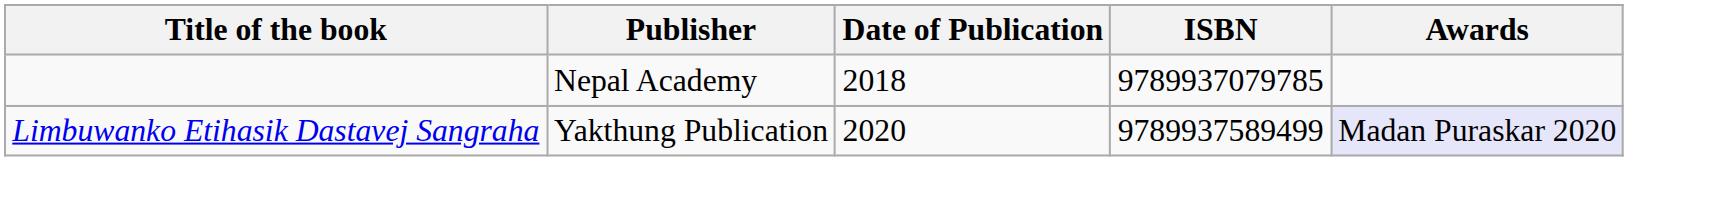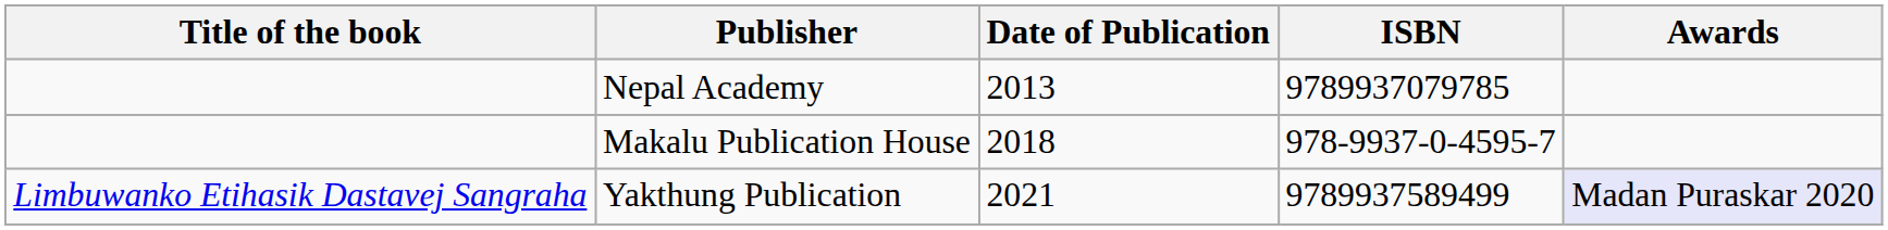Nepal Academy | Date of Publication: 2018 -> 2013
+ row: Makalu Publication House | 2018 | 978-9937-0-4595-7
Yakthung Publication | Date of Publication: 2020 -> 2021
